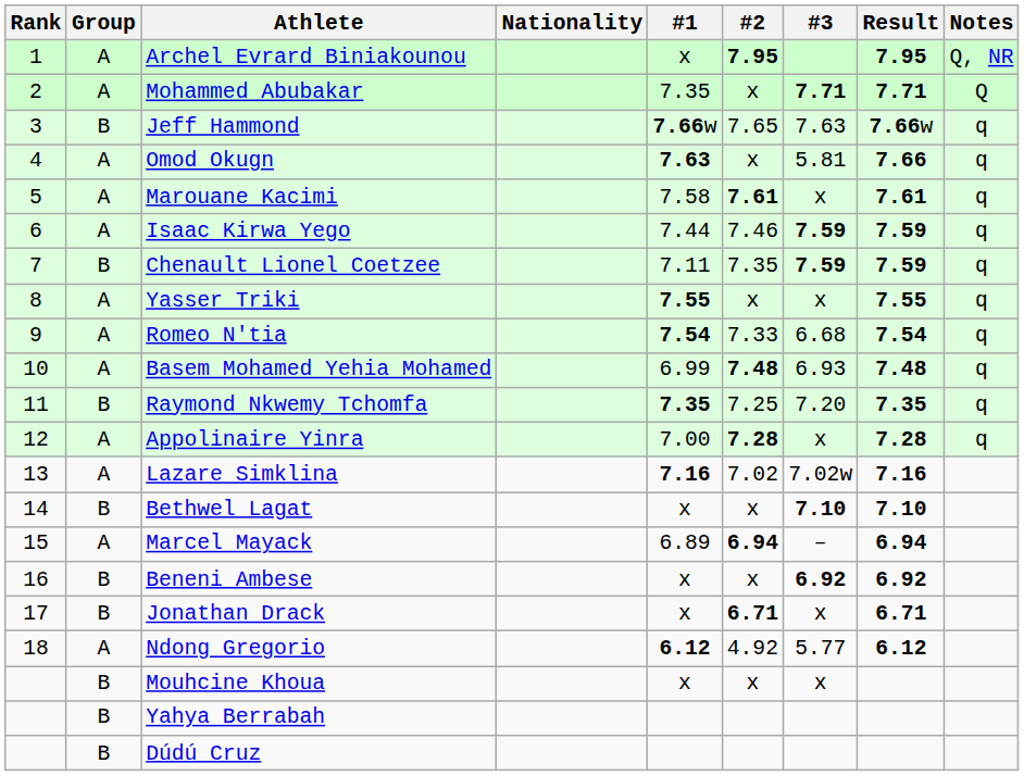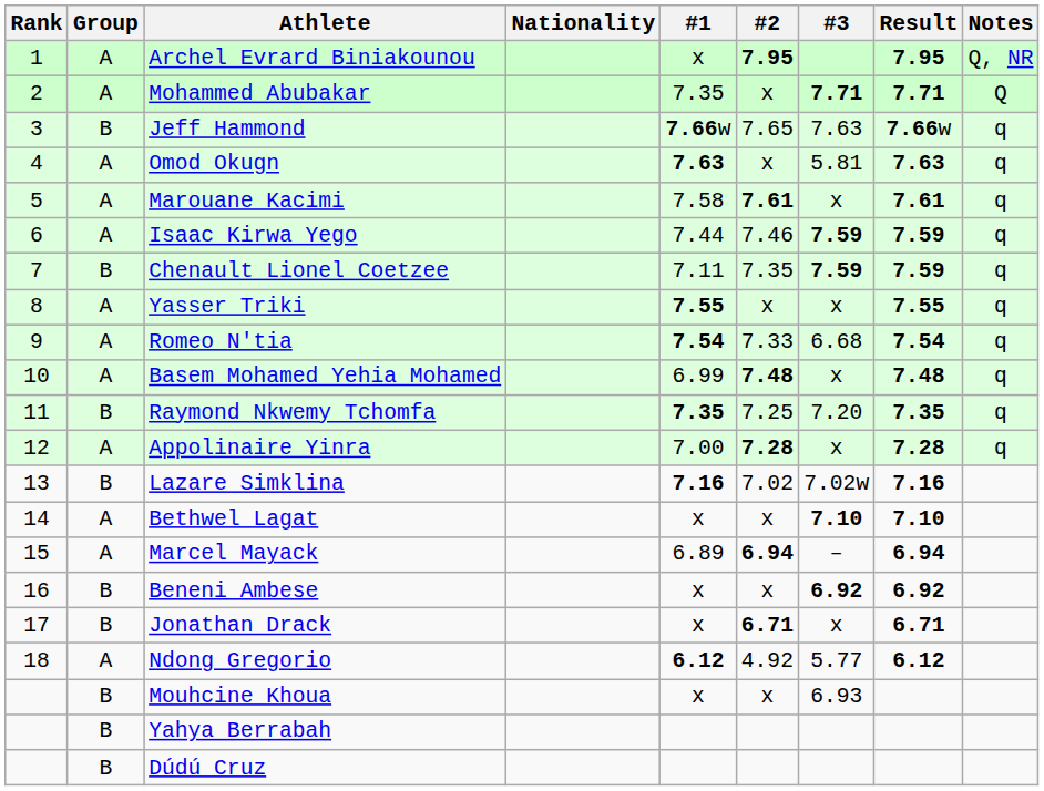Omod Okugn | Result: 7.66 -> 7.63
Basem Mohamed Yehia Mohamed | #3: 6.93 -> x
Lazare Simklina | Group: A -> B
Bethwel Lagat | Group: B -> A
Mouhcine Khoua | #3: x -> 6.93
